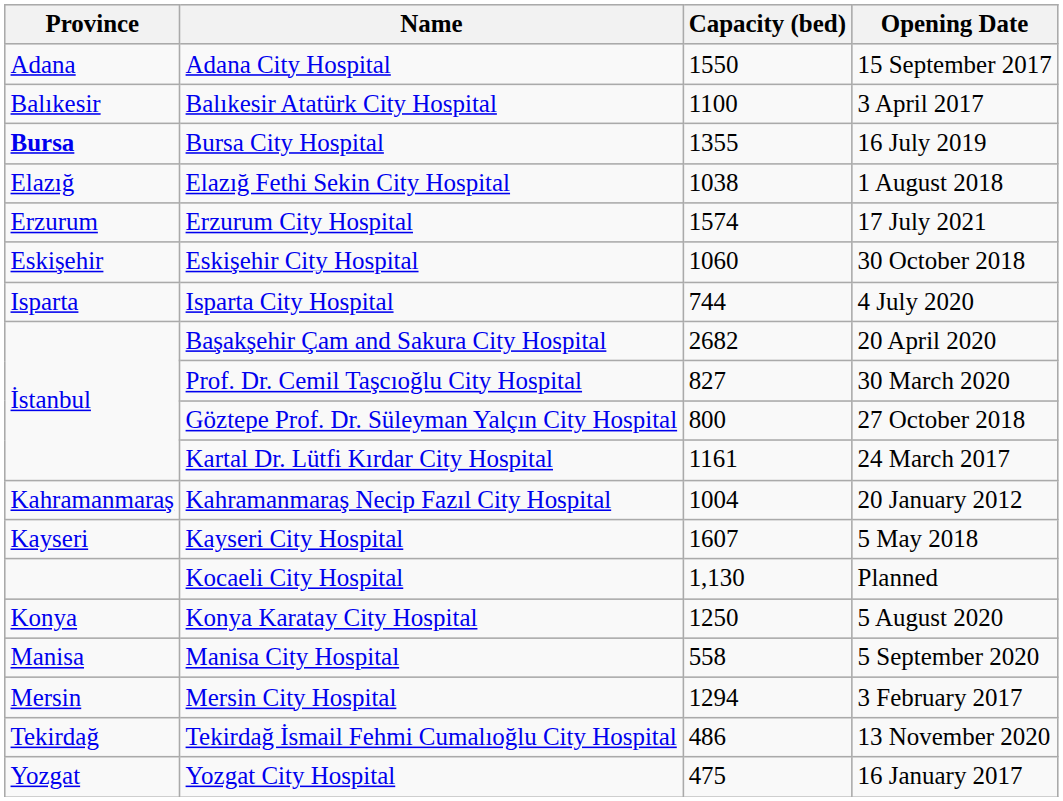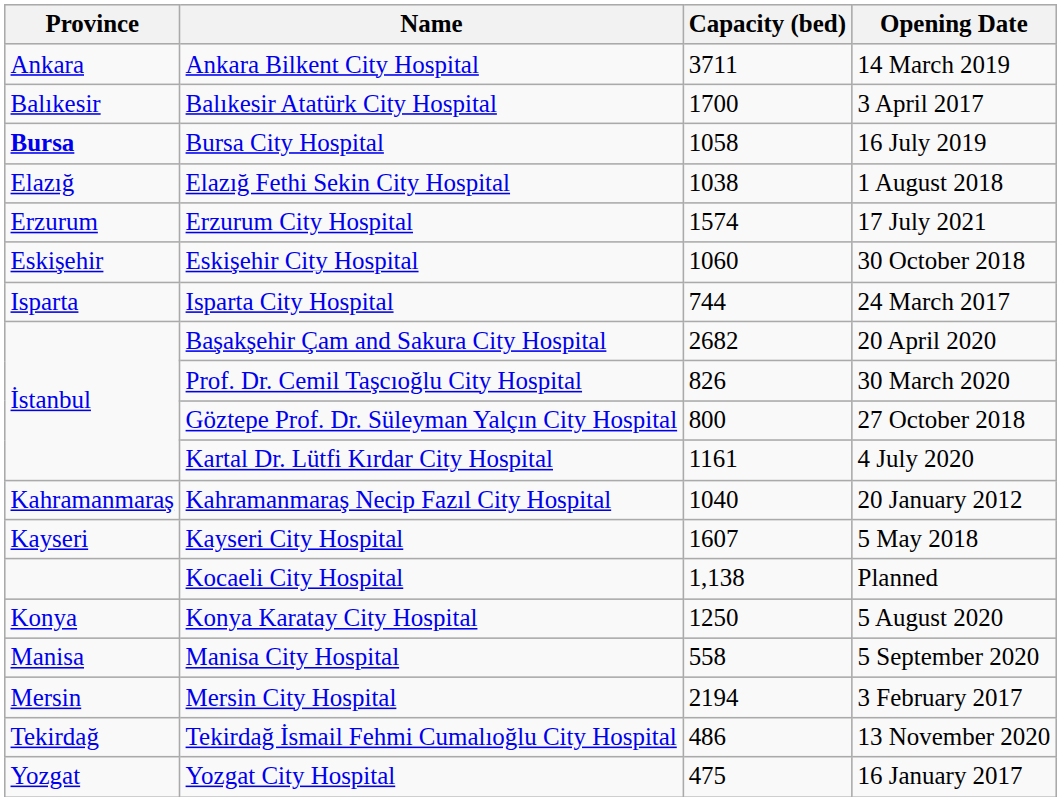- row: Adana | Adana City Hospital | 1550 | 15 September 2017
+ row: Ankara | Ankara Bilkent City Hospital | 3711 | 14 March 2019
Balıkesir Atatürk City Hospital | Capacity (bed): 1100 -> 1700
Bursa City Hospital | Capacity (bed): 1355 -> 1058
Isparta City Hospital | Opening Date: 4 July 2020 -> 24 March 2017
Prof. Dr. Cemil Taşcıoğlu City Hospital | Capacity (bed): 827 -> 826
Kartal Dr. Lütfi Kırdar City Hospital | Opening Date: 24 March 2017 -> 4 July 2020
Kahramanmaraş Necip Fazıl City Hospital | Capacity (bed): 1004 -> 1040
Kocaeli City Hospital | Capacity (bed): 1,130 -> 1,138
Mersin City Hospital | Capacity (bed): 1294 -> 2194
